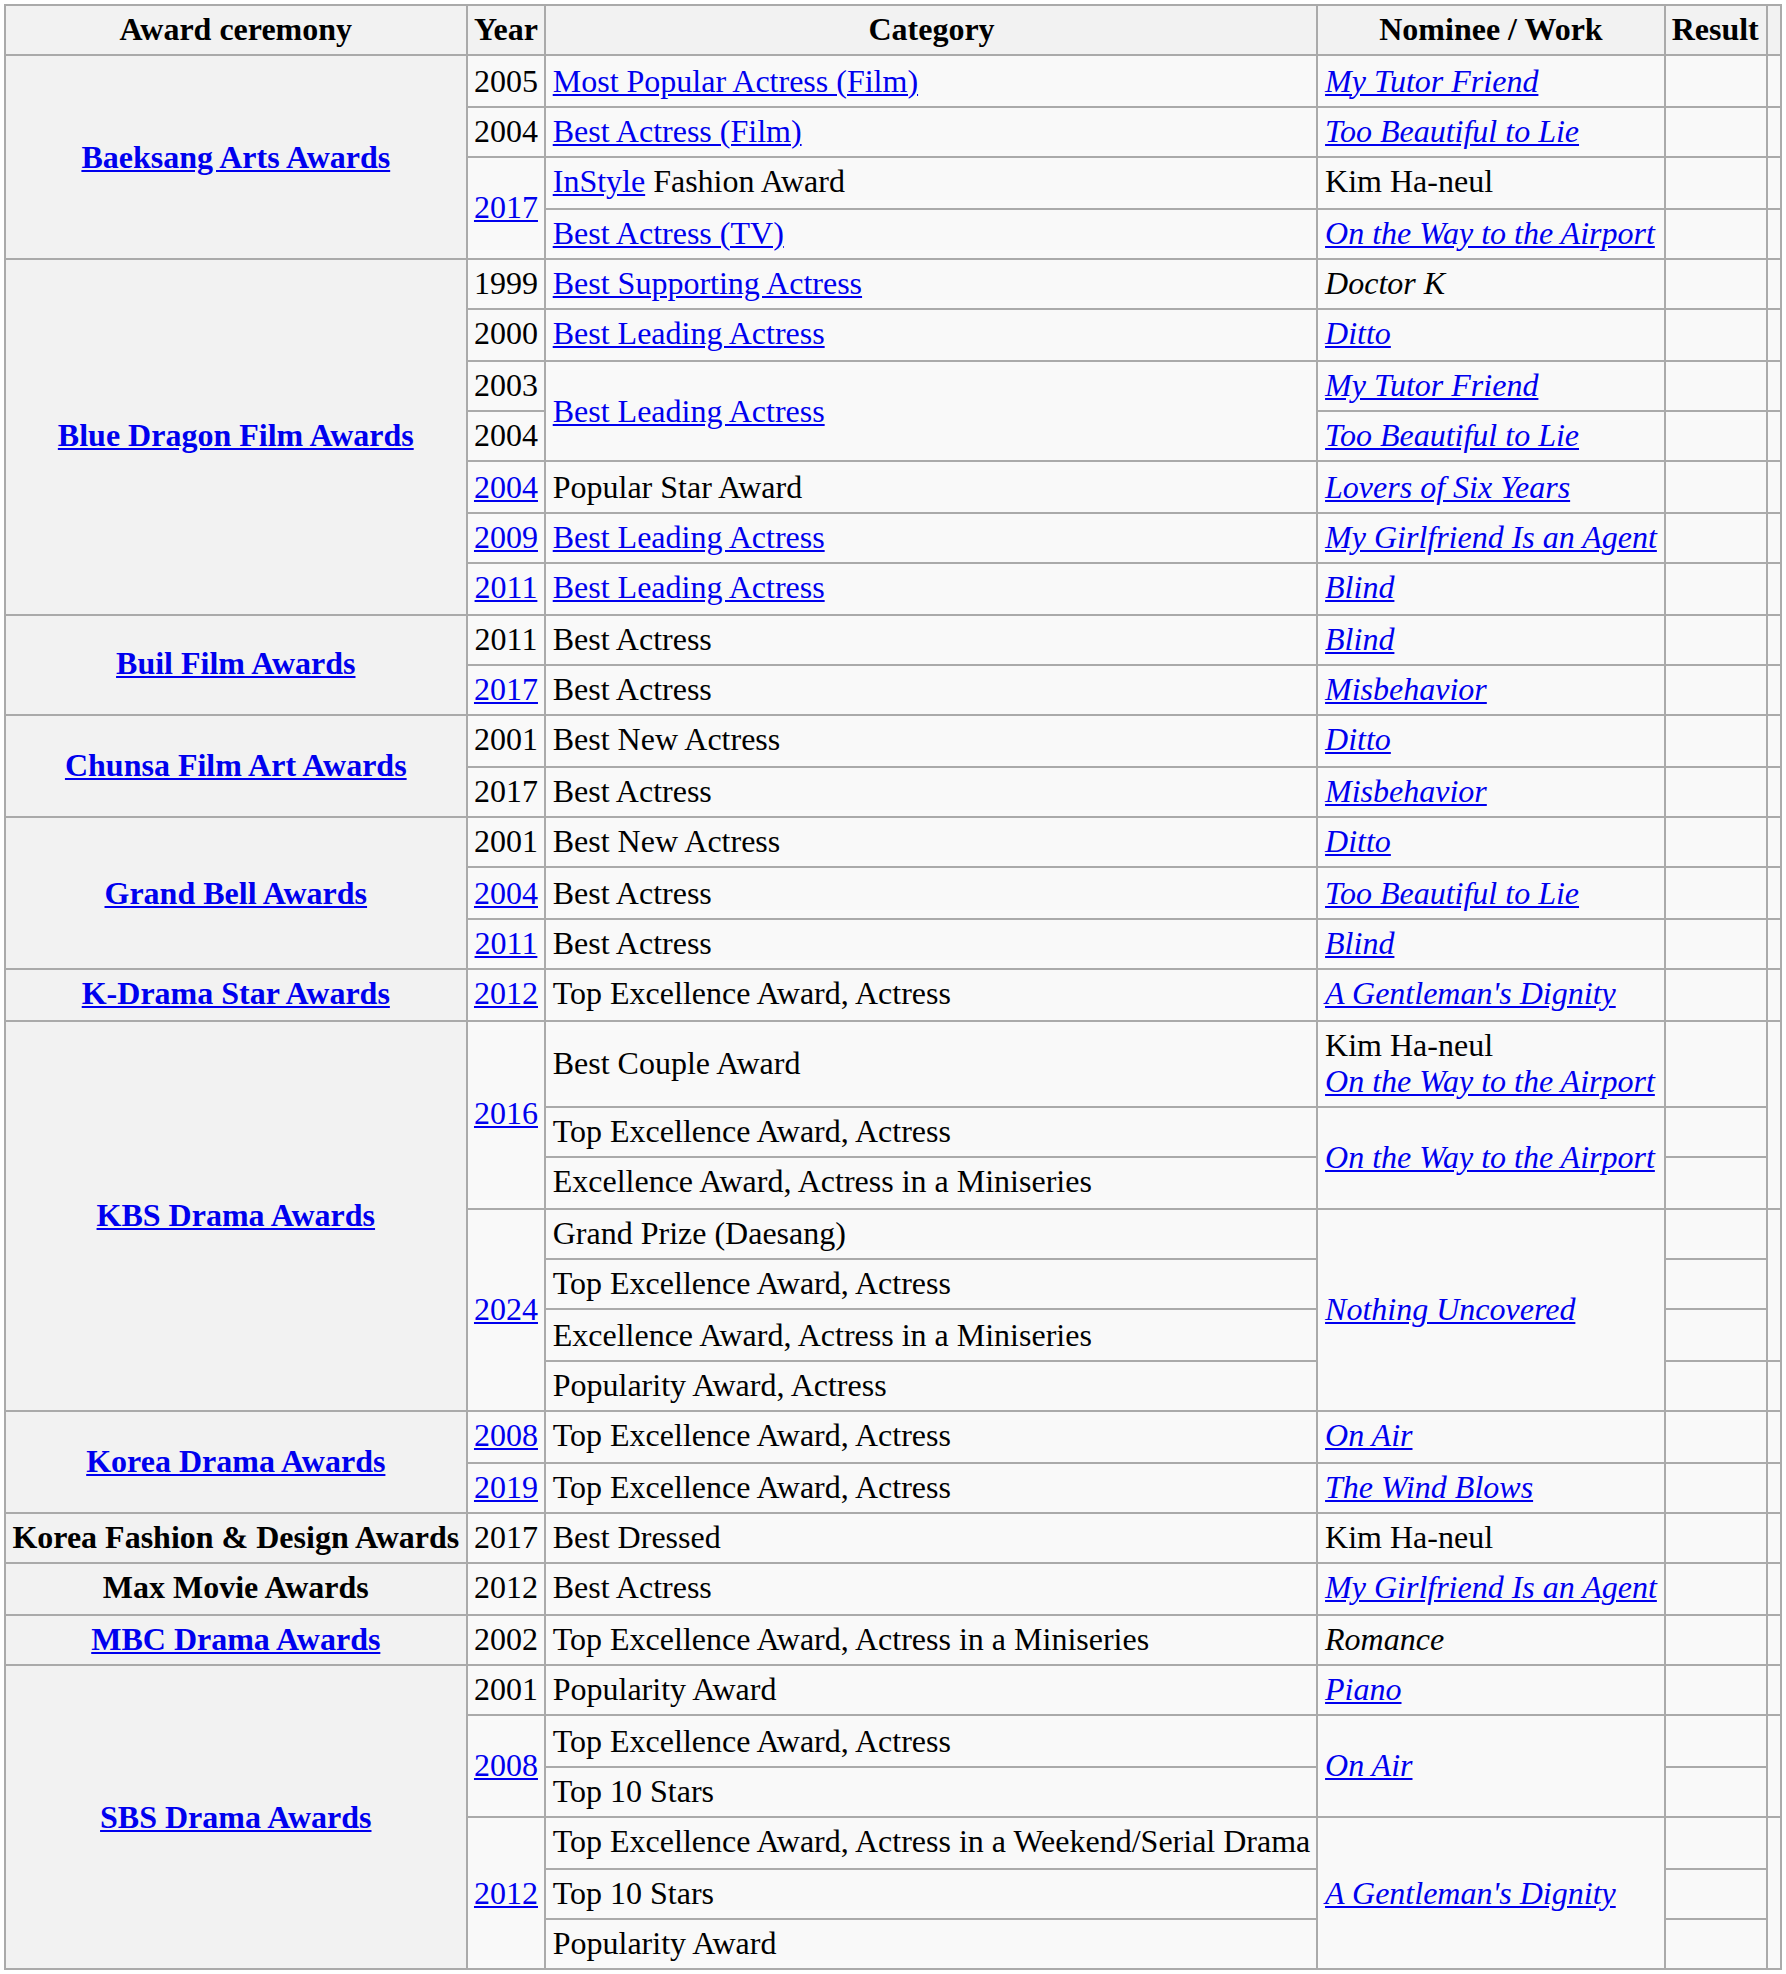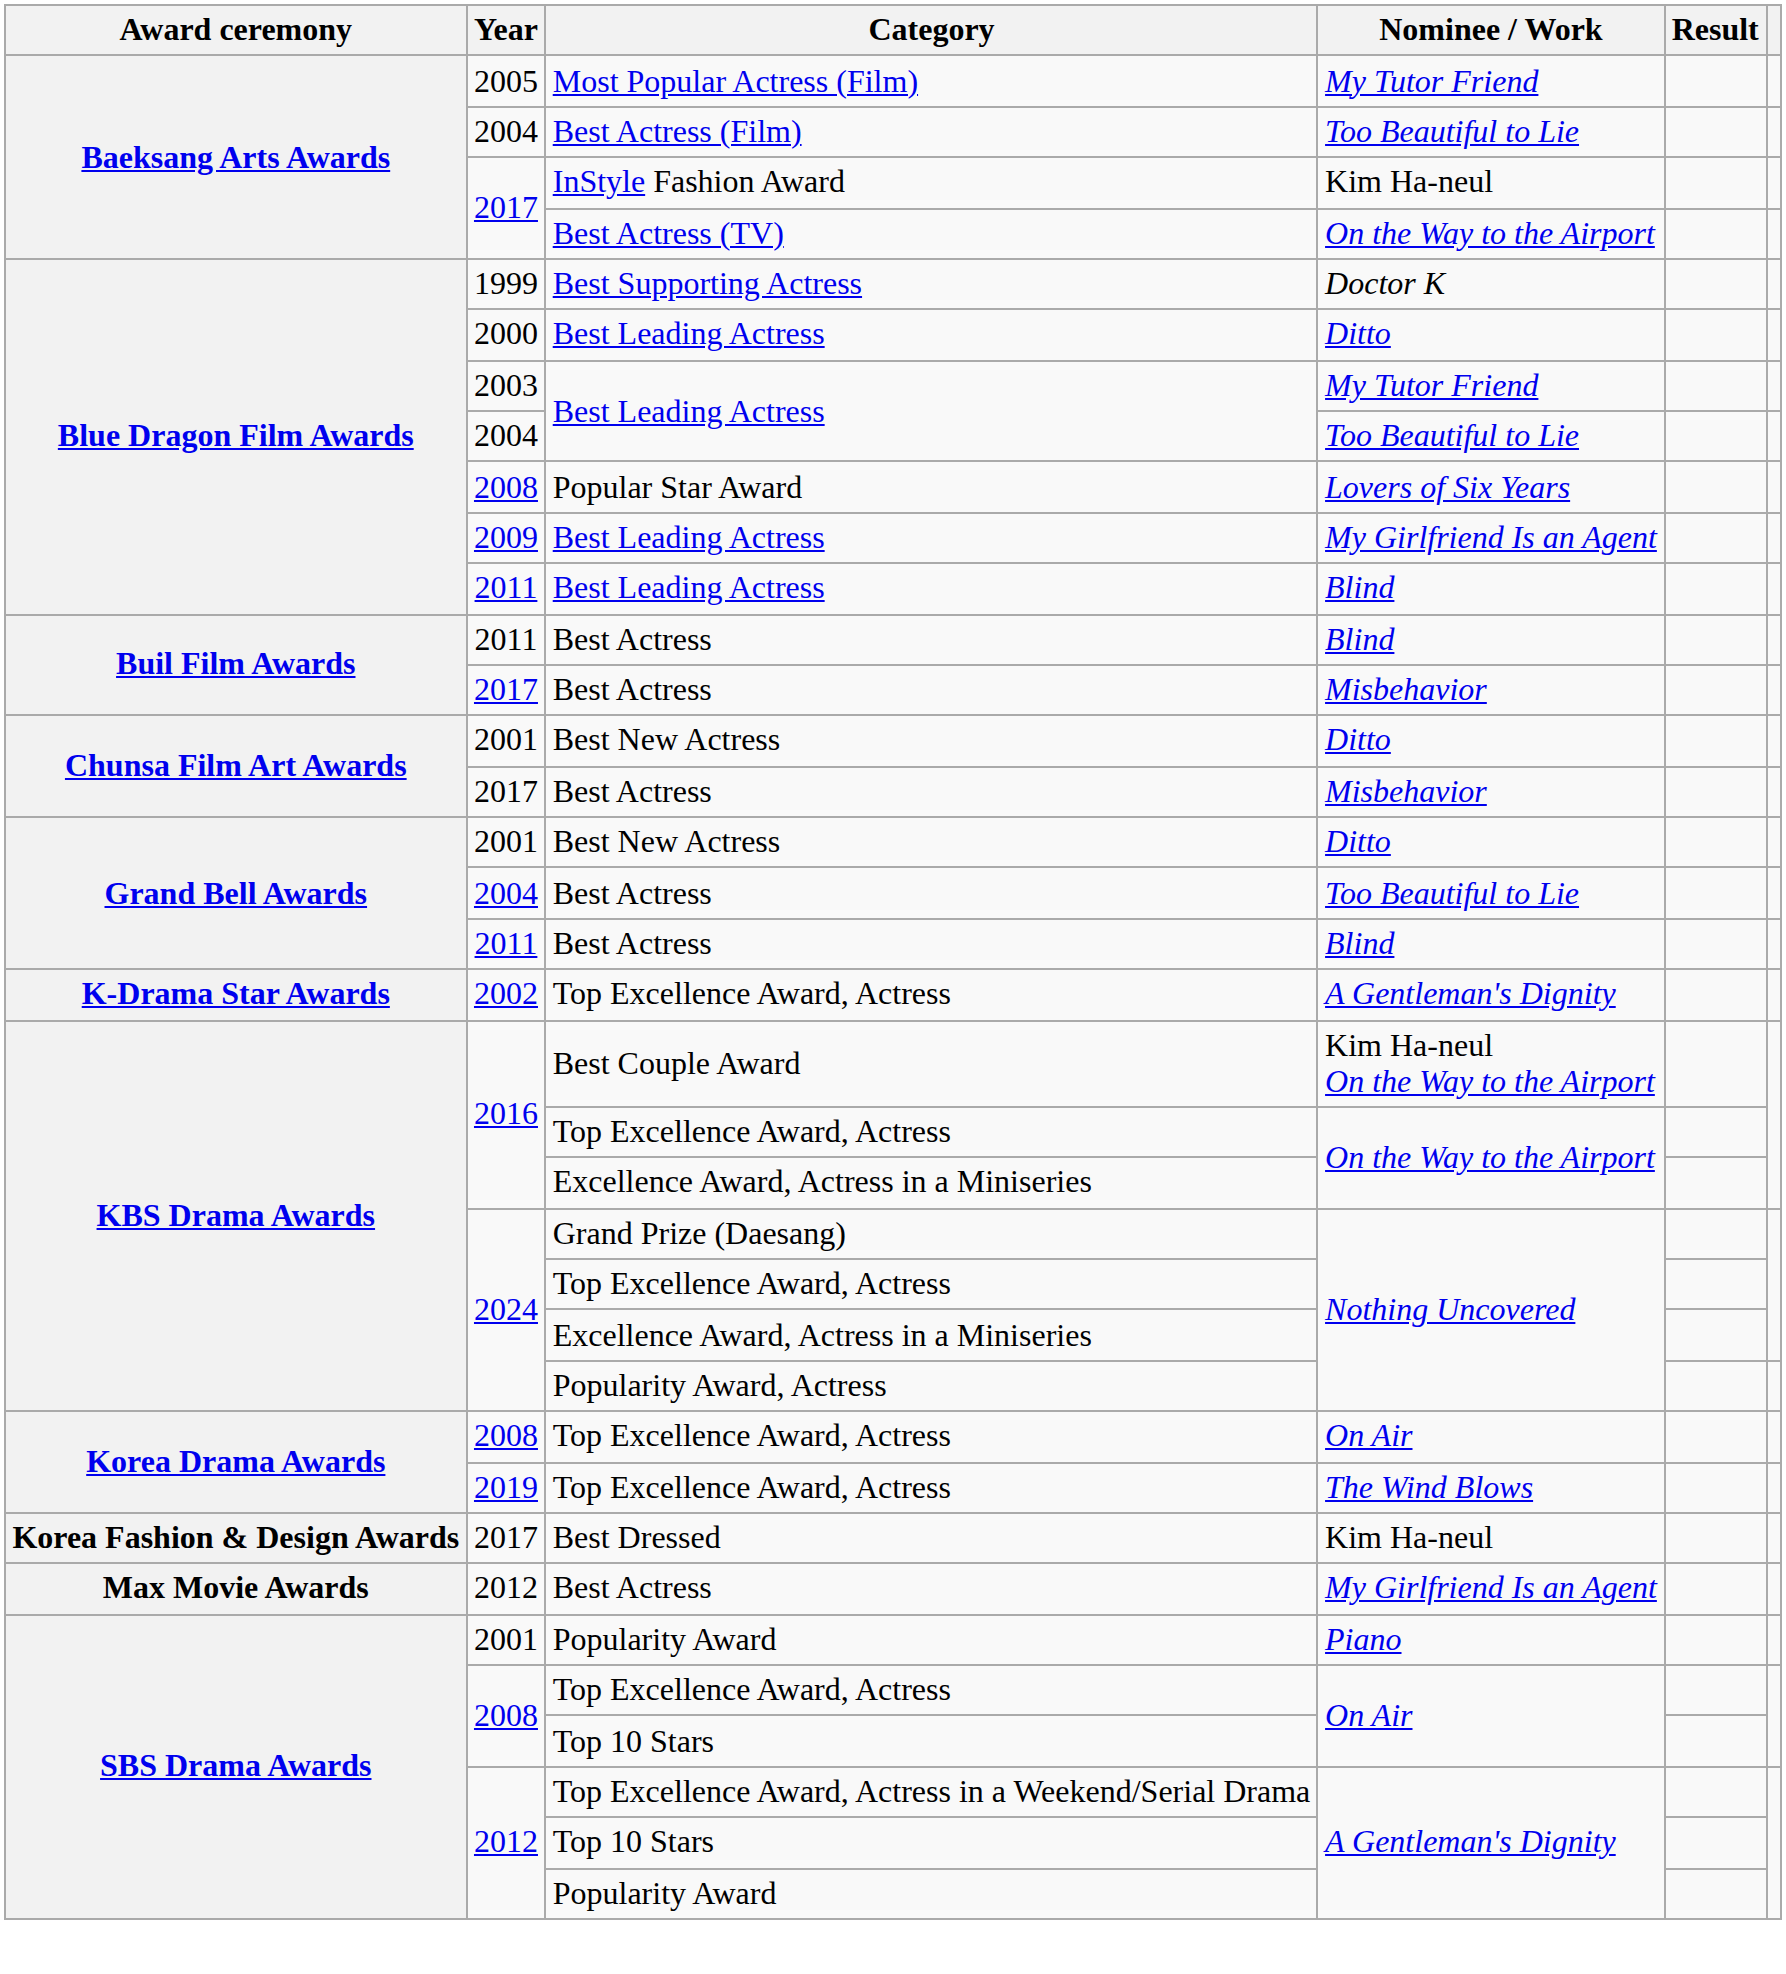Popular Star Award | Year: 2004 -> 2008
Top Excellence Award, Actress / A Gentleman's Dignity | Year: 2012 -> 2002
- row: MBC Drama Awards | 2002 | Top Excellence Award, Actress in a Miniseries | Romance
